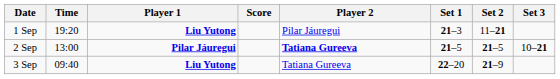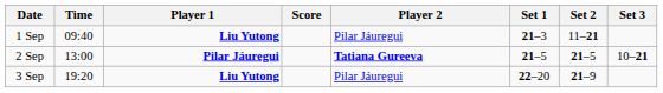1 Sep | Time: 19:20 -> 09:40
3 Sep | Time: 09:40 -> 19:20
3 Sep | Player 2: Tatiana Gureeva -> Pilar Jáuregui
